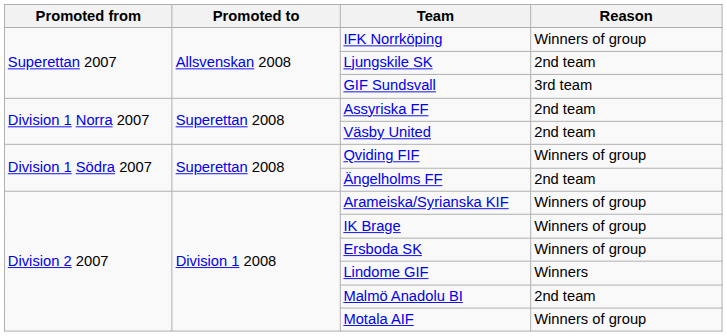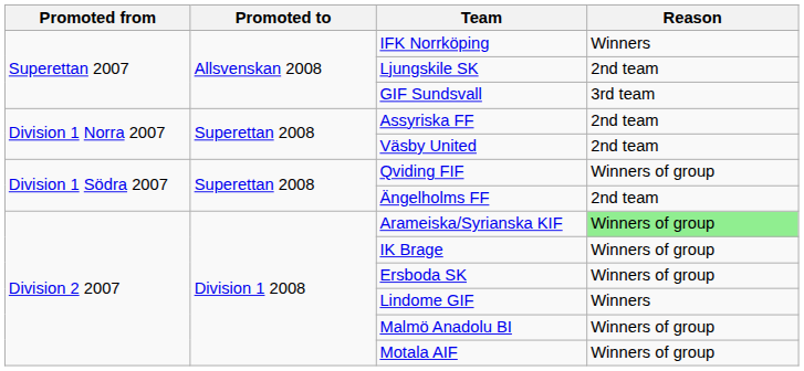IFK Norrköping | Reason: Winners of group -> Winners
Arameiska/Syrianska KIF | Reason: no background -> lightgreen background
Malmö Anadolu BI | Reason: 2nd team -> Winners of group
